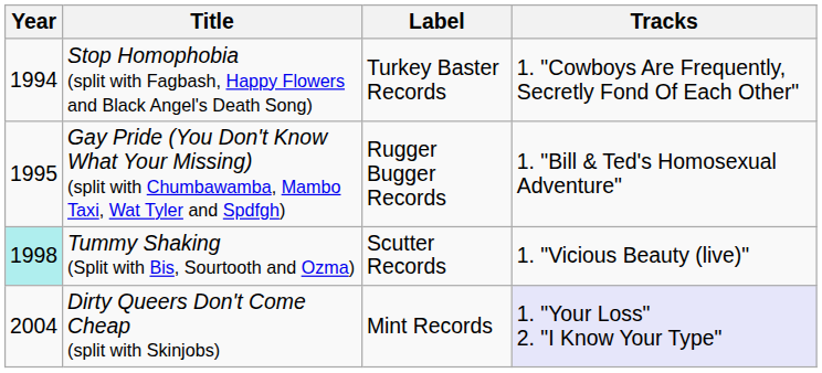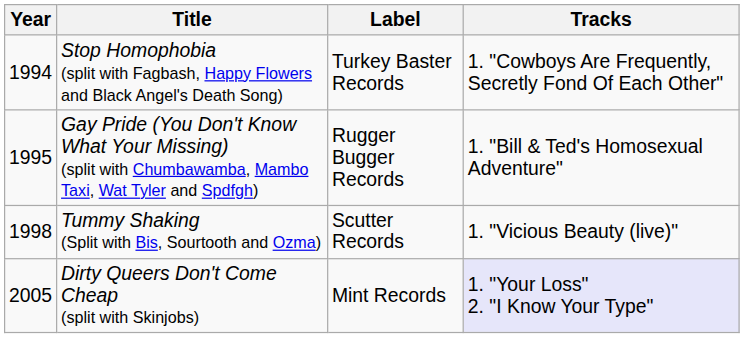Tummy Shaking (Split with Bis, Sourtooth and Ozma) | Year: paleturquoise background -> no background
Dirty Queers Don't Come Cheap (split with Skinjobs) | Year: 2004 -> 2005
